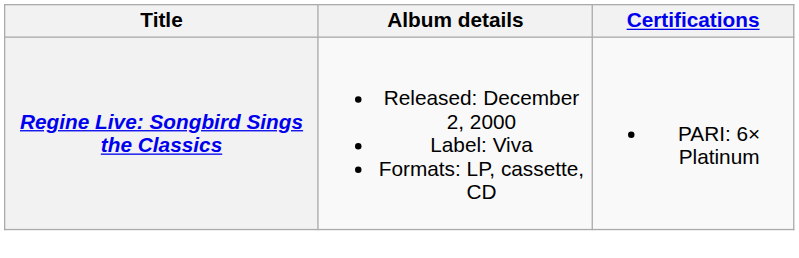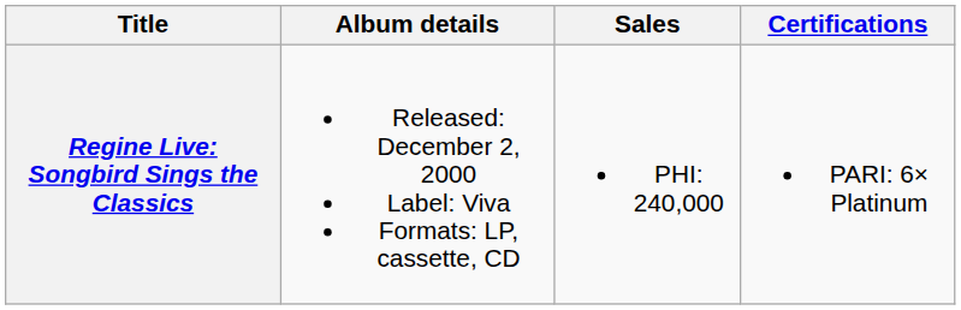+ column: Sales | PHI: 240,000
